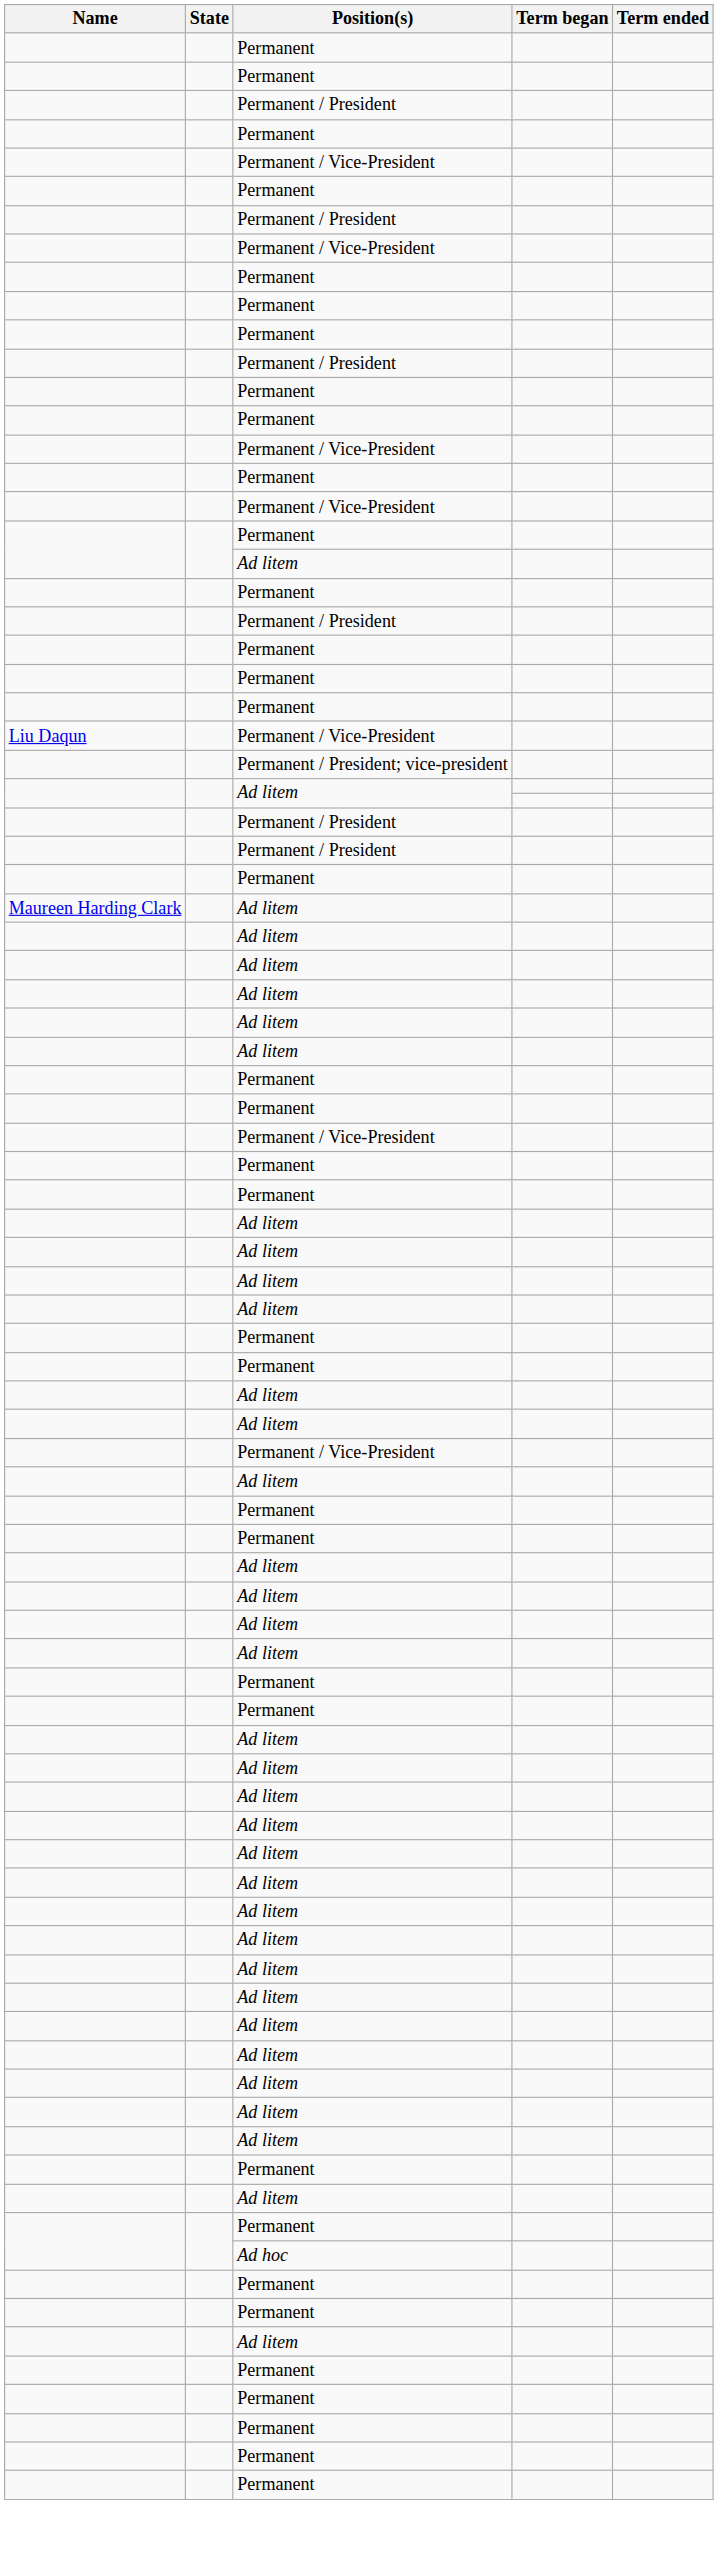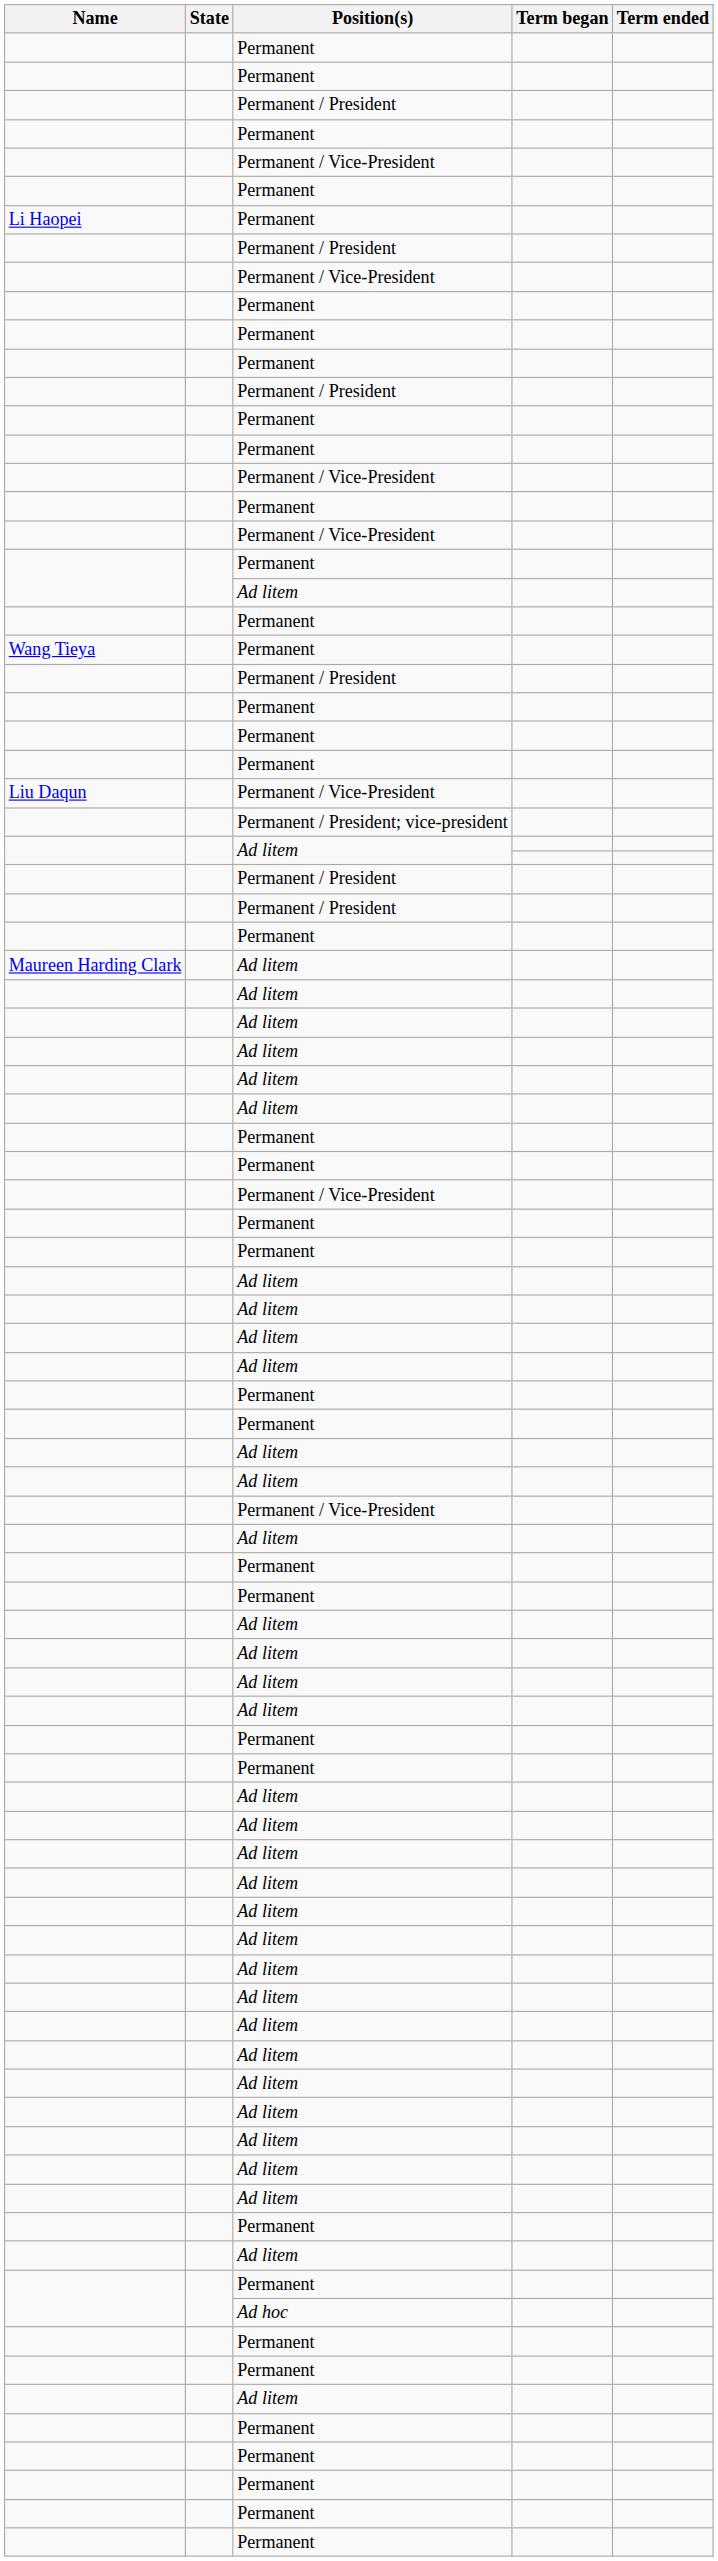+ row: Li Haopei | Permanent
+ row: Wang Tieya | Permanent
